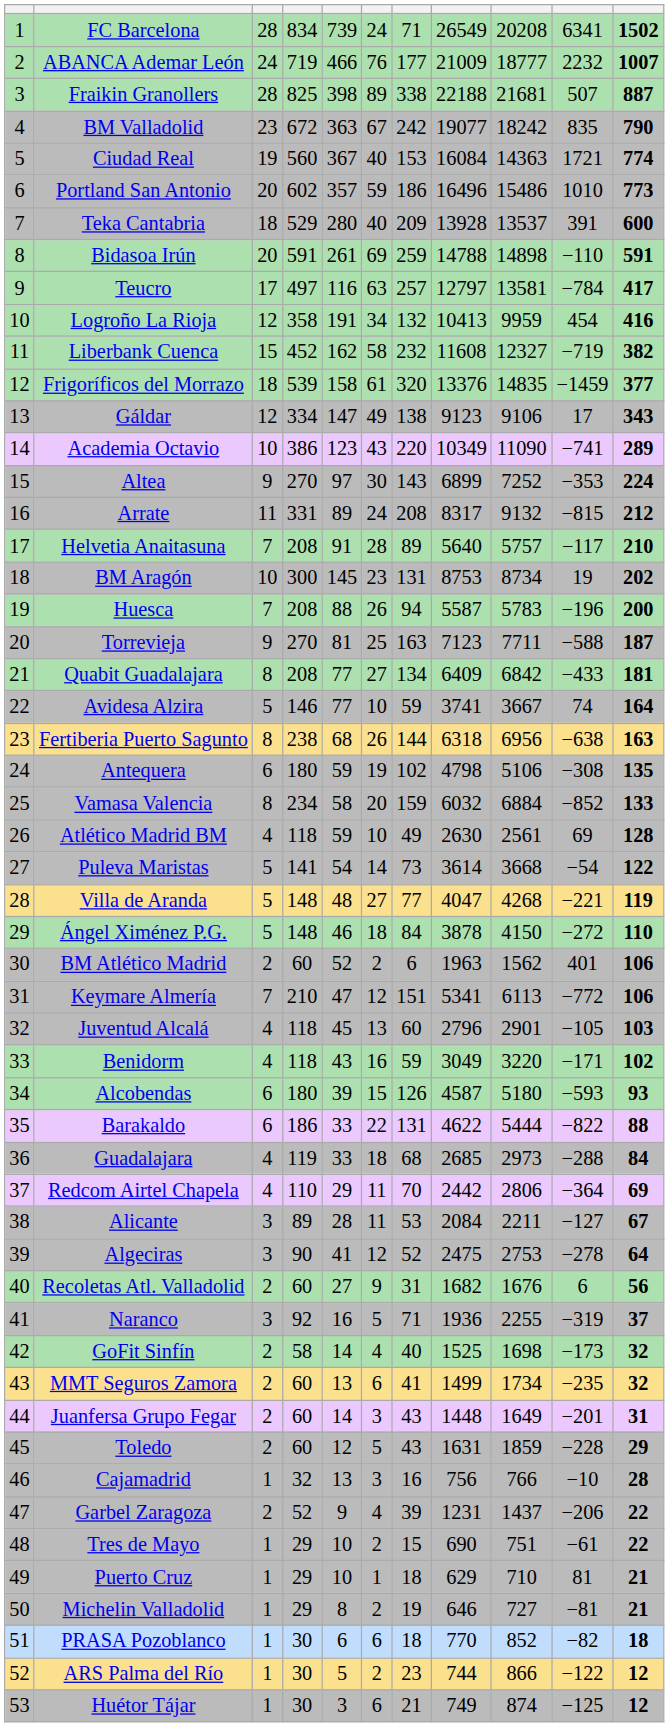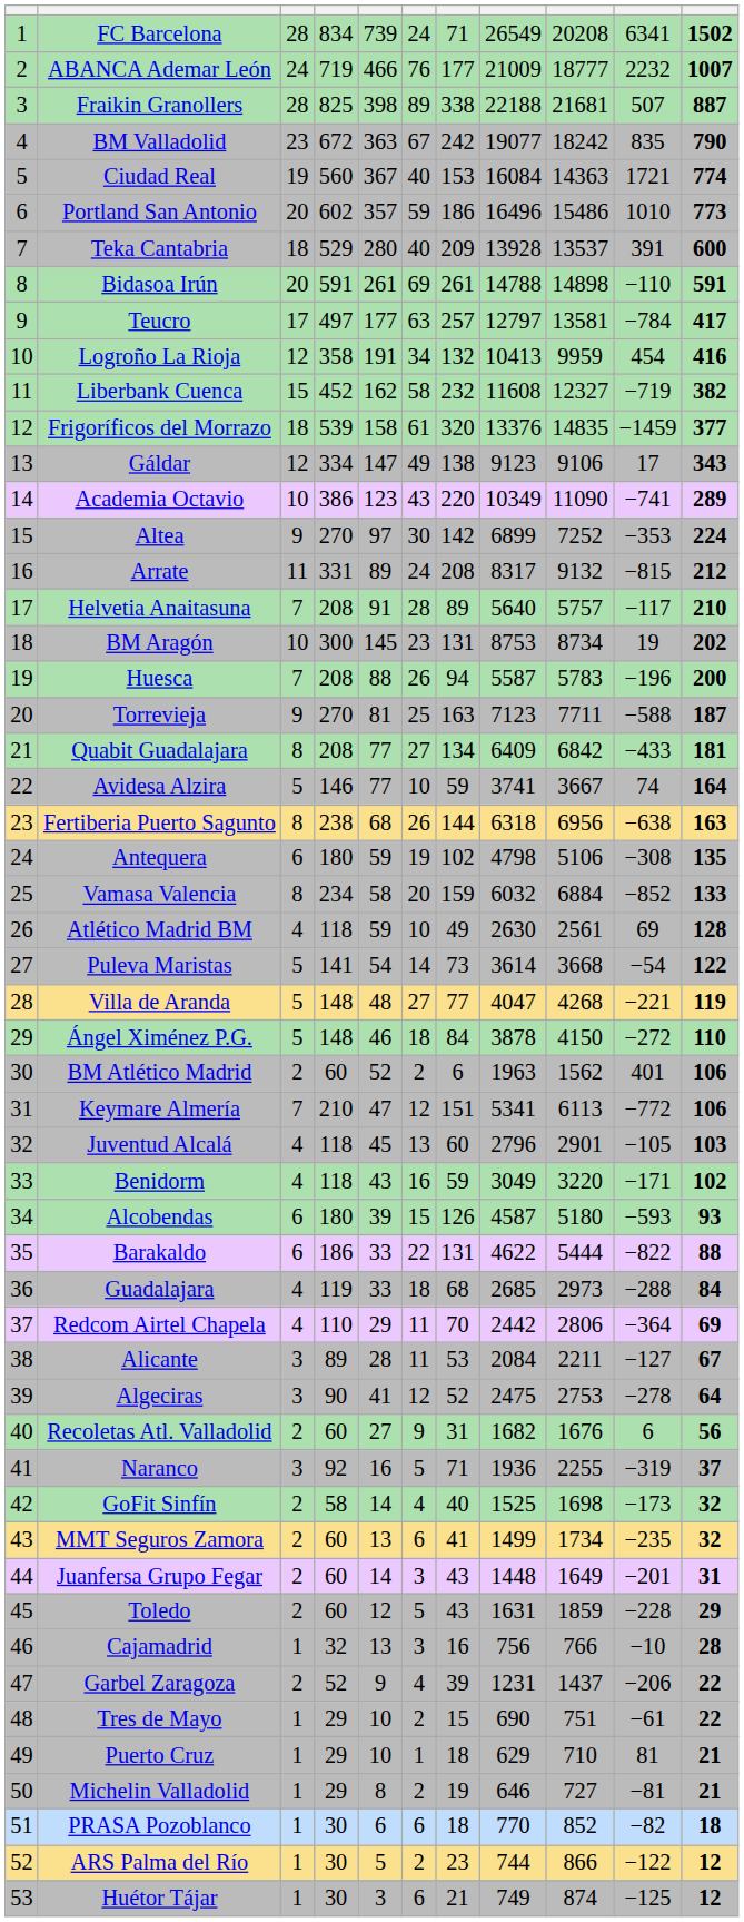Bidasoa Irún | column 7: 259 -> 261
Teucro | column 5: 116 -> 177
Altea | column 7: 143 -> 142
